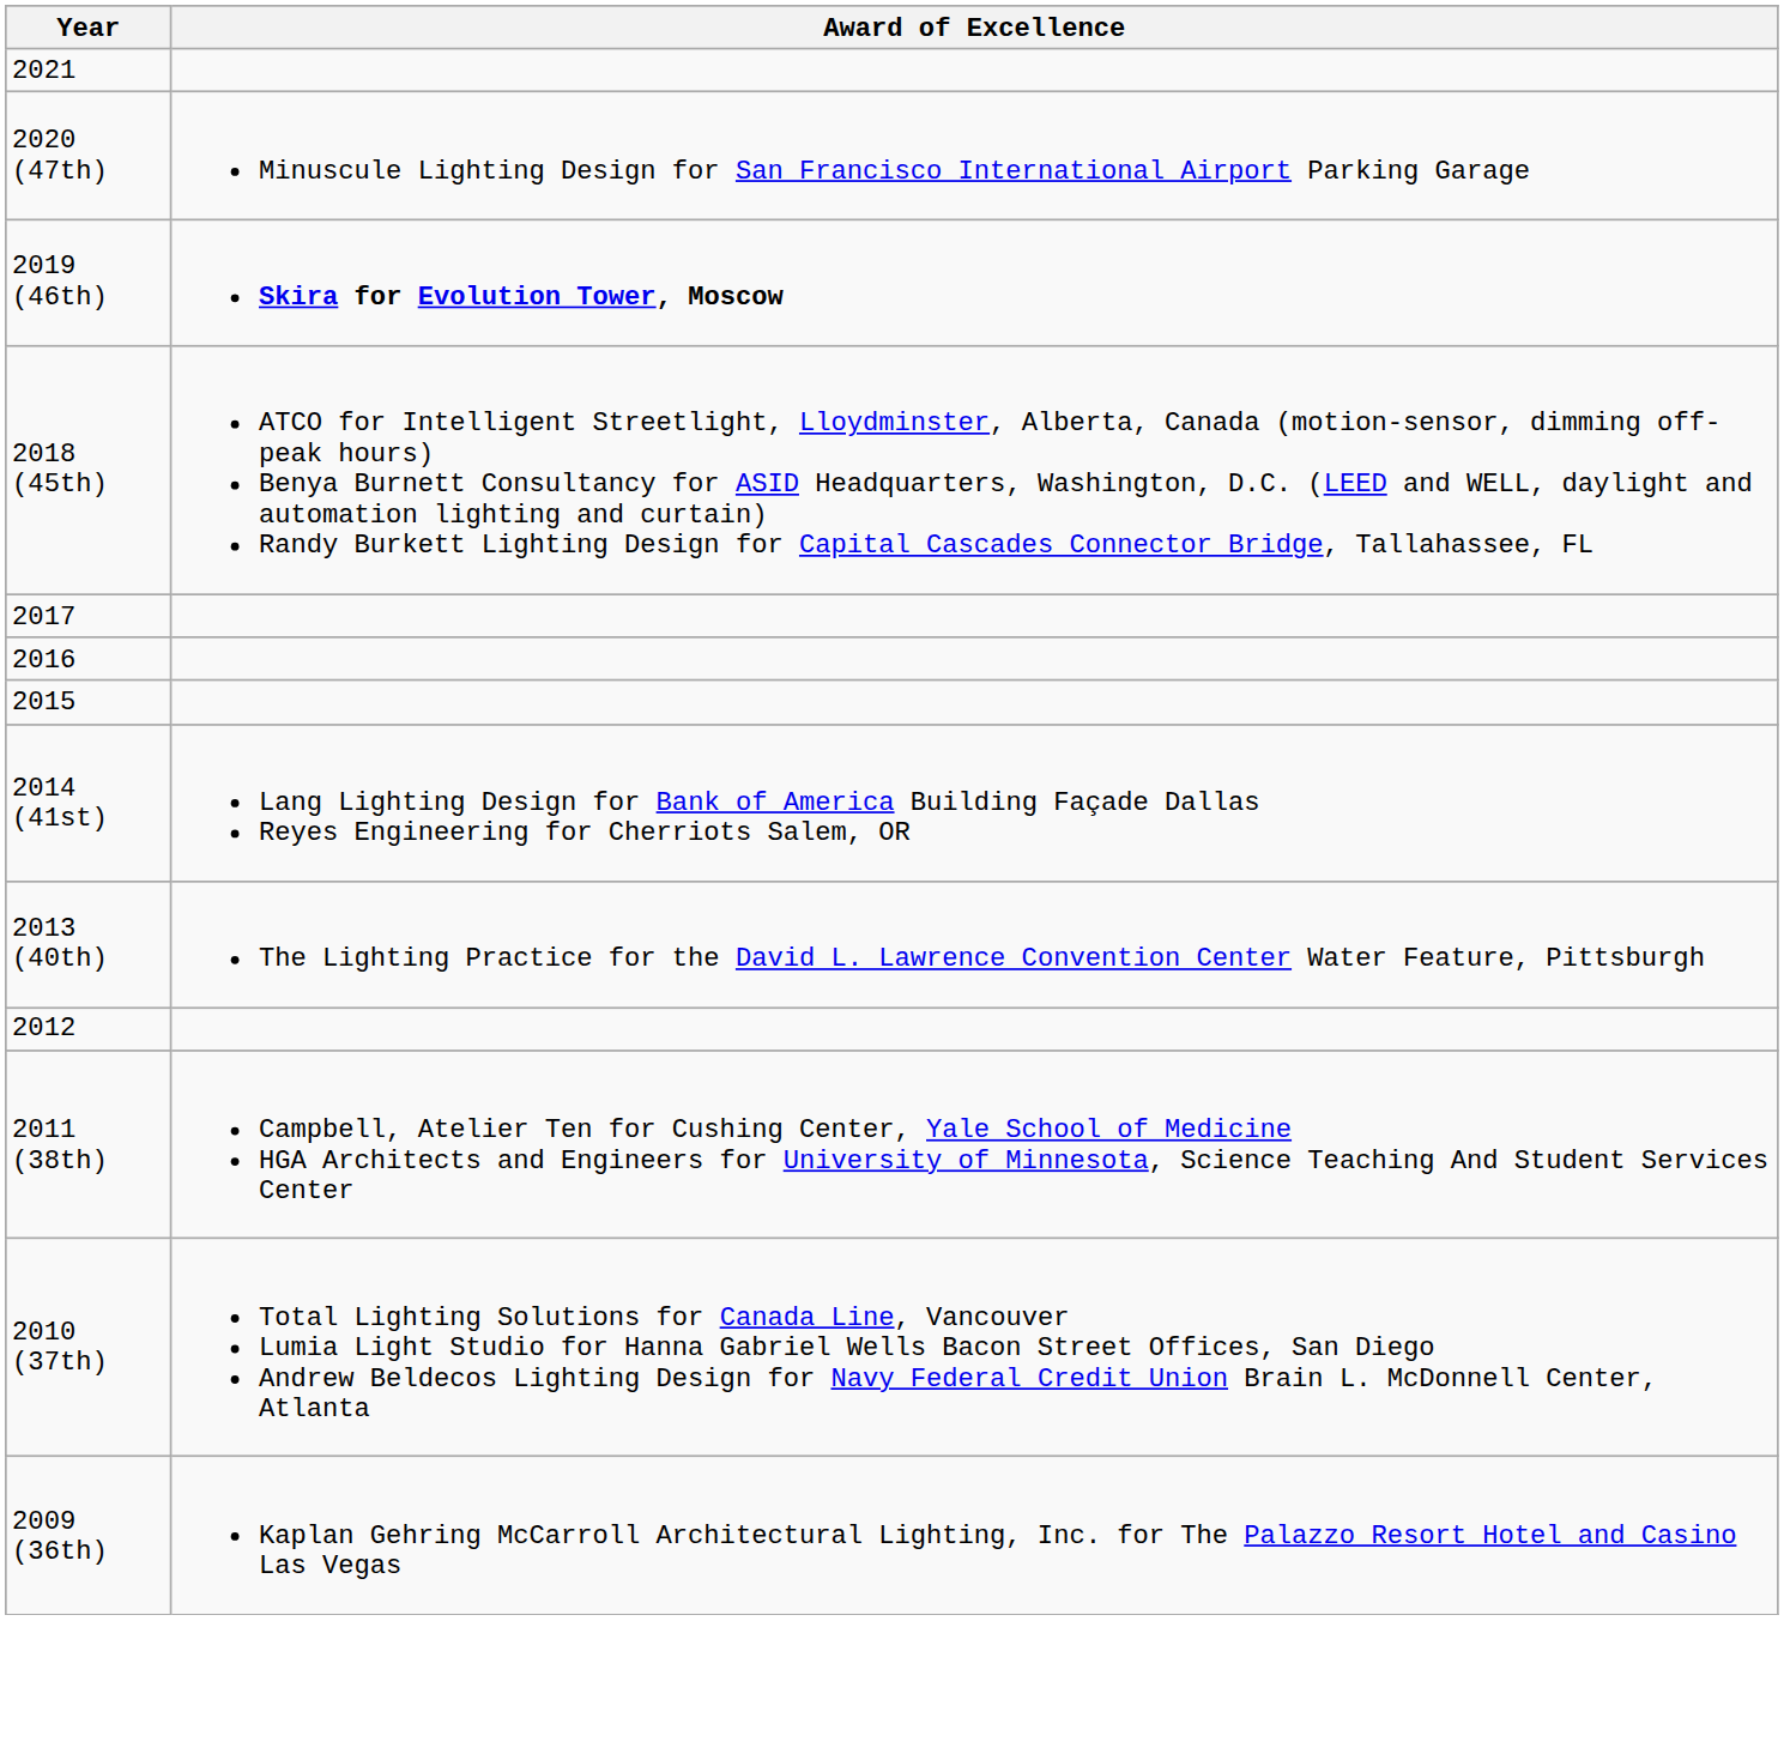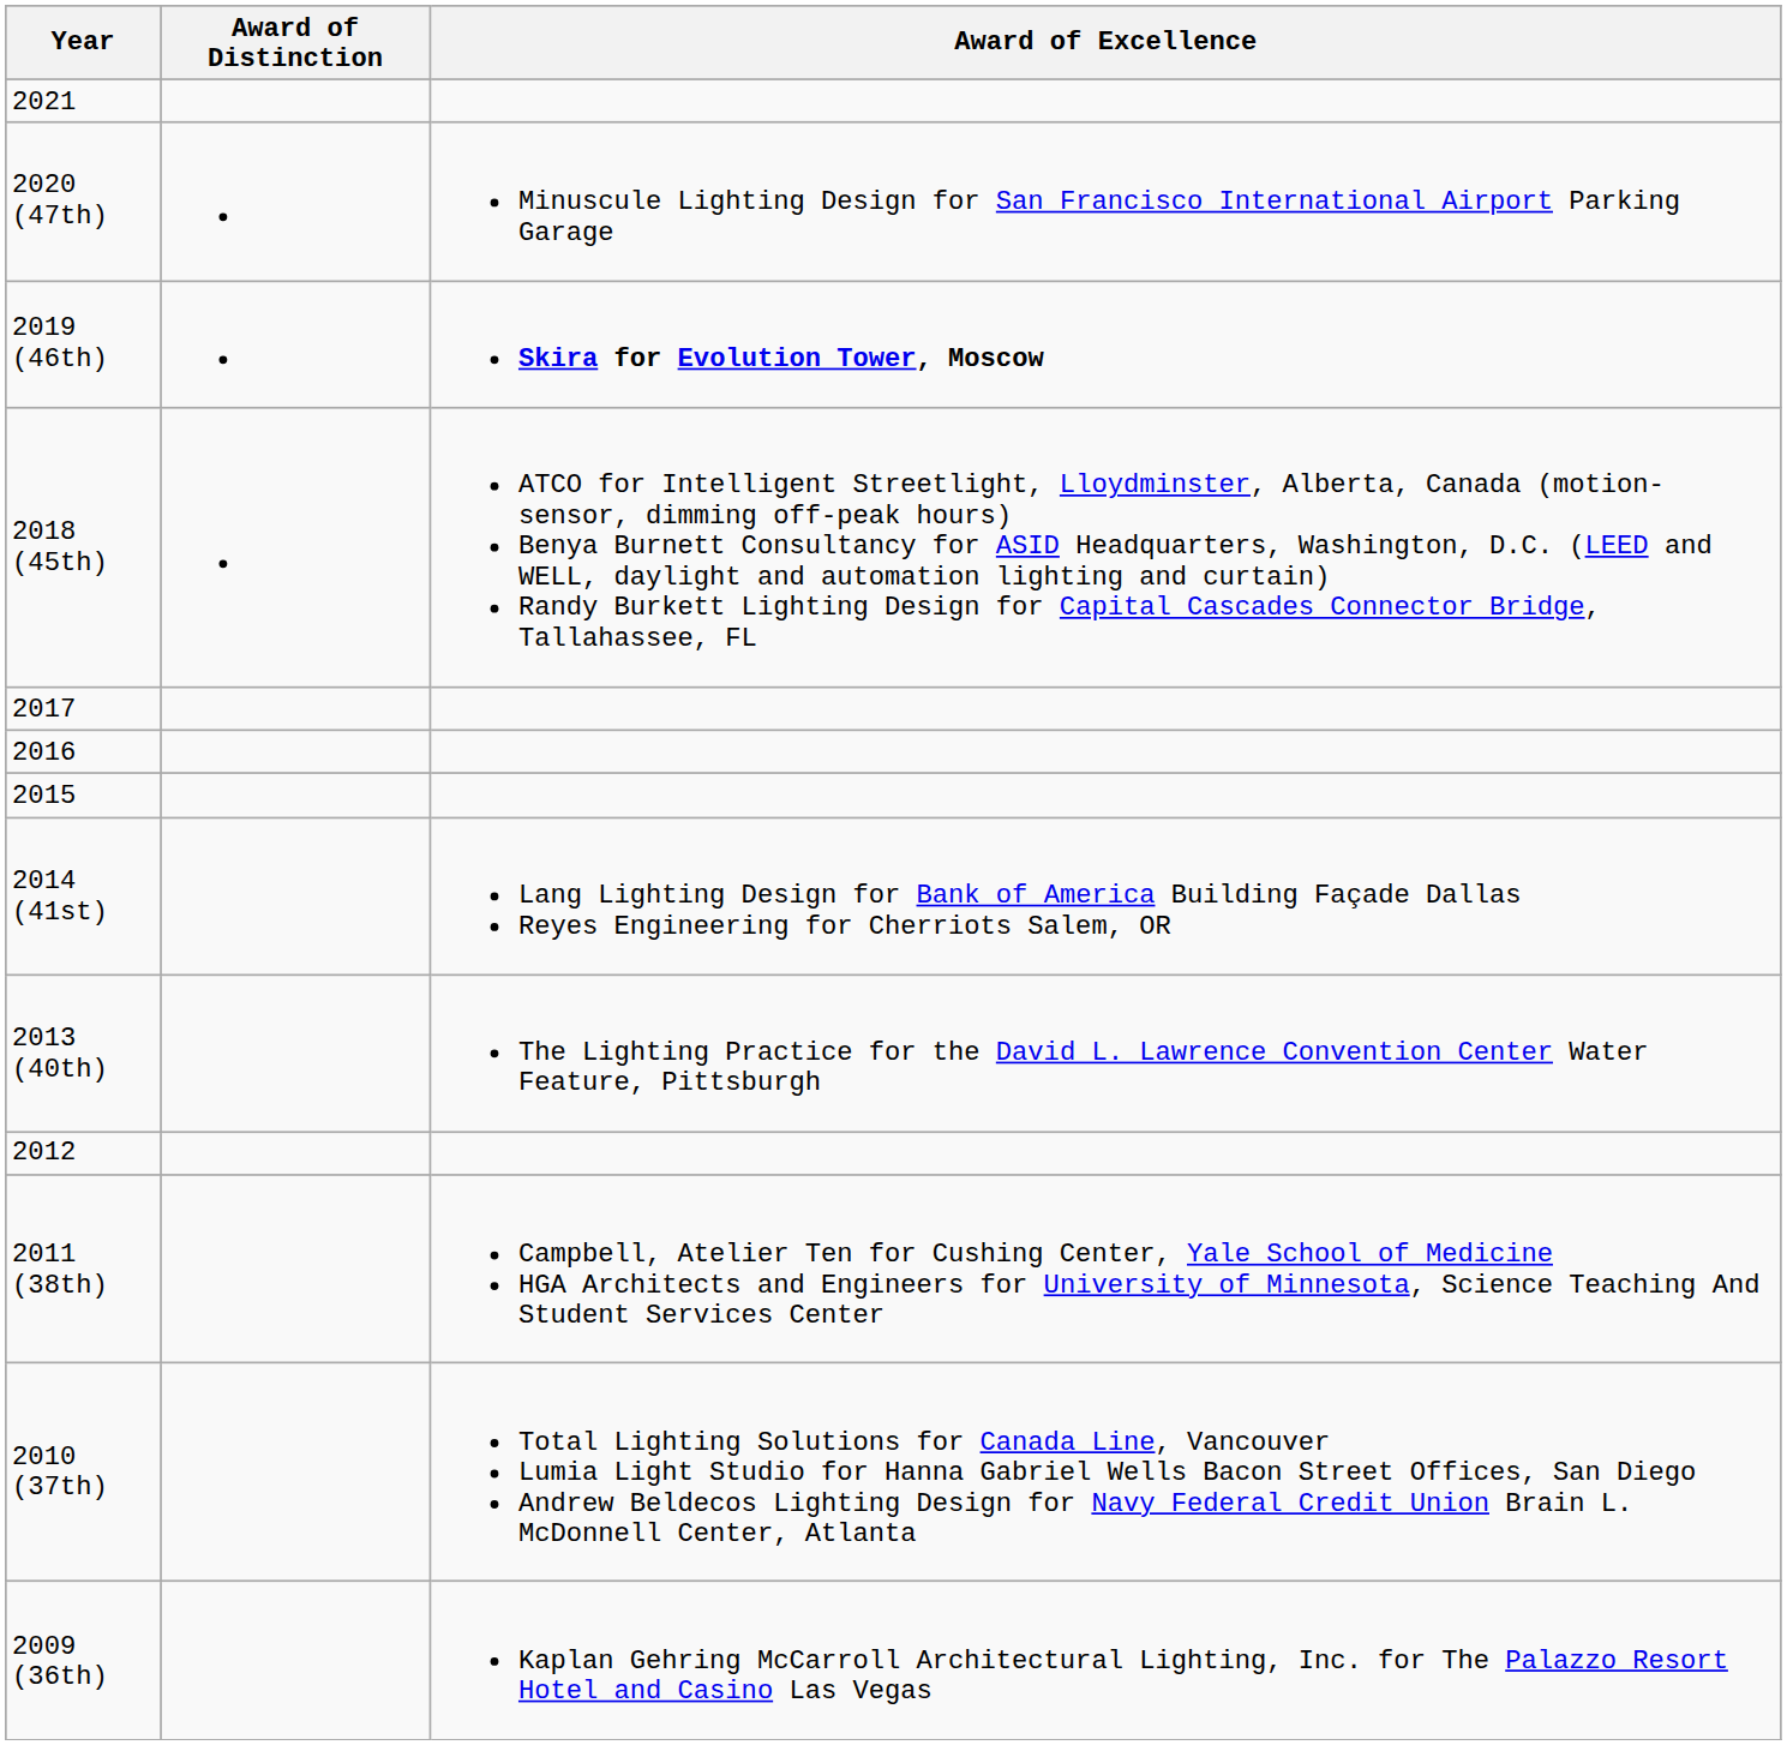+ column: Award of Distinction
